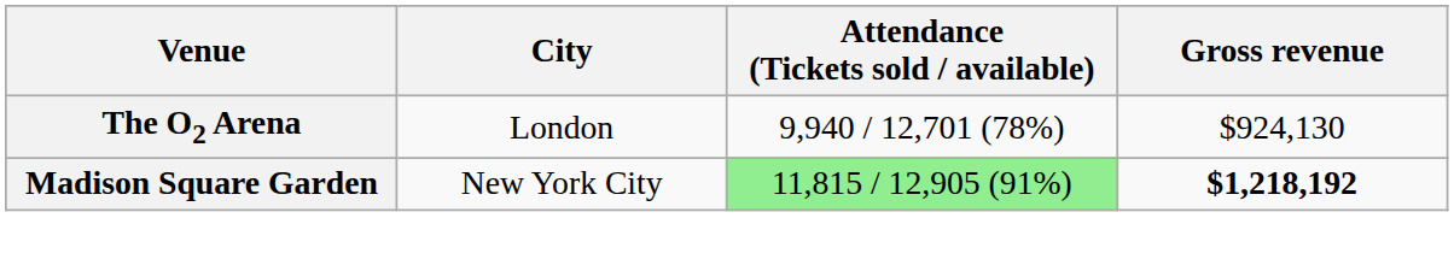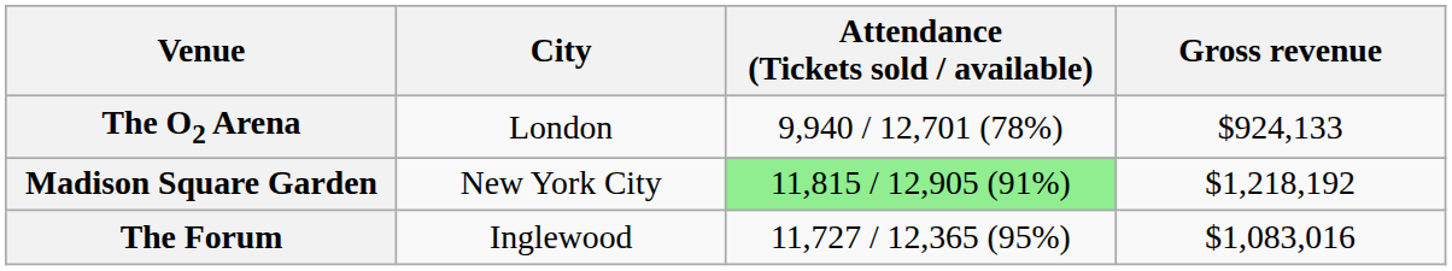The O2 Arena | Gross revenue: $924,130 -> $924,133
Madison Square Garden | Gross revenue: bold -> normal
+ row: The Forum | Inglewood | 11,727 / 12,365 (95%) | $1,083,016
